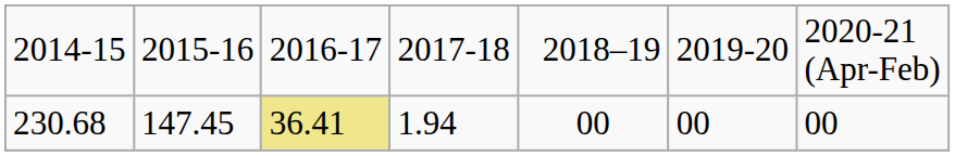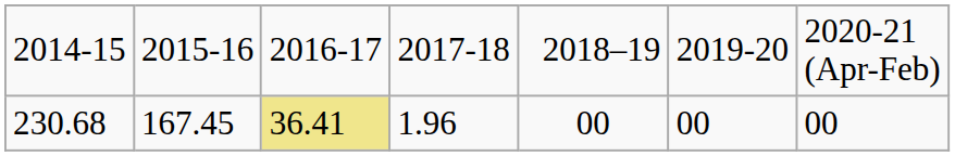230.68 | column 2: 147.45 -> 167.45
230.68 | column 4: 1.94 -> 1.96
